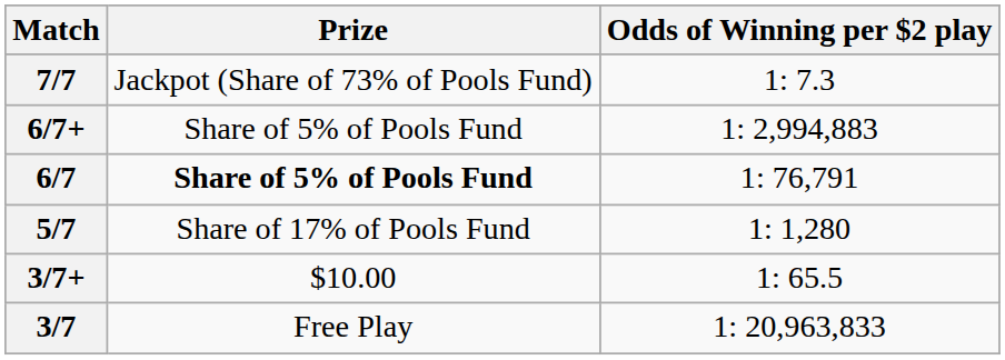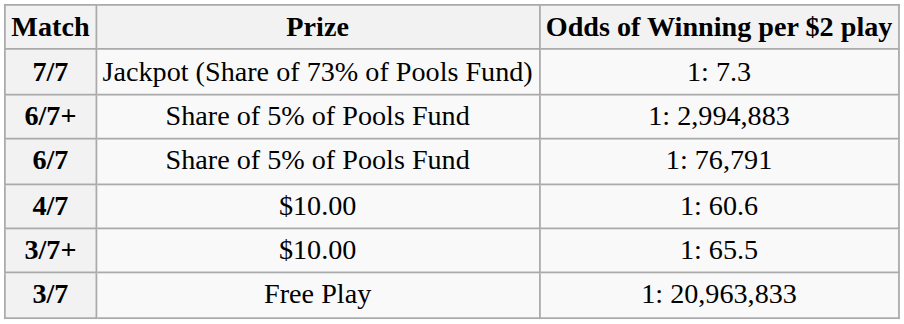6/7 | Prize: bold -> normal
- row: 5/7 | Share of 17% of Pools Fund | 1: 1,280
+ row: 4/7 | $10.00 | 1: 60.6
